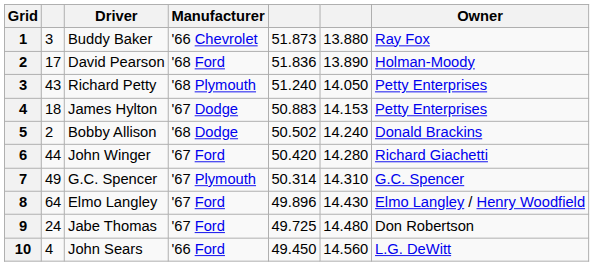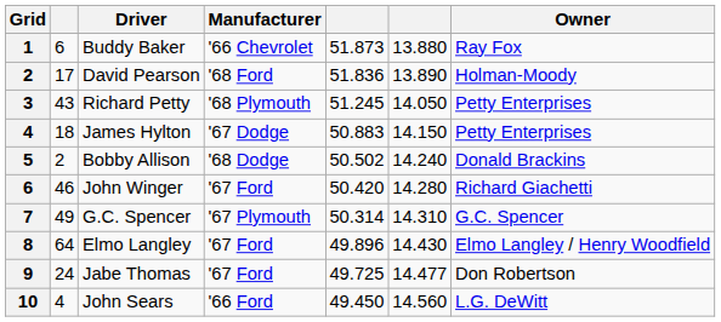Buddy Baker | column 2: 3 -> 6
Richard Petty | column 5: 51.240 -> 51.245
James Hylton | column 6: 14.153 -> 14.150
John Winger | column 2: 44 -> 46
Jabe Thomas | column 6: 14.480 -> 14.477
